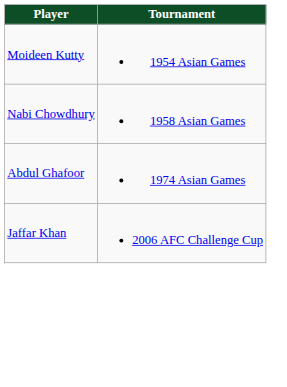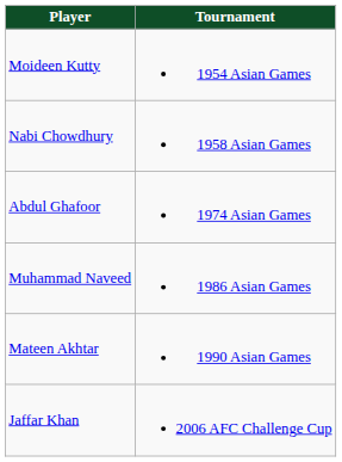+ row: Muhammad Naveed | 1986 Asian Games
+ row: Mateen Akhtar | 1990 Asian Games
